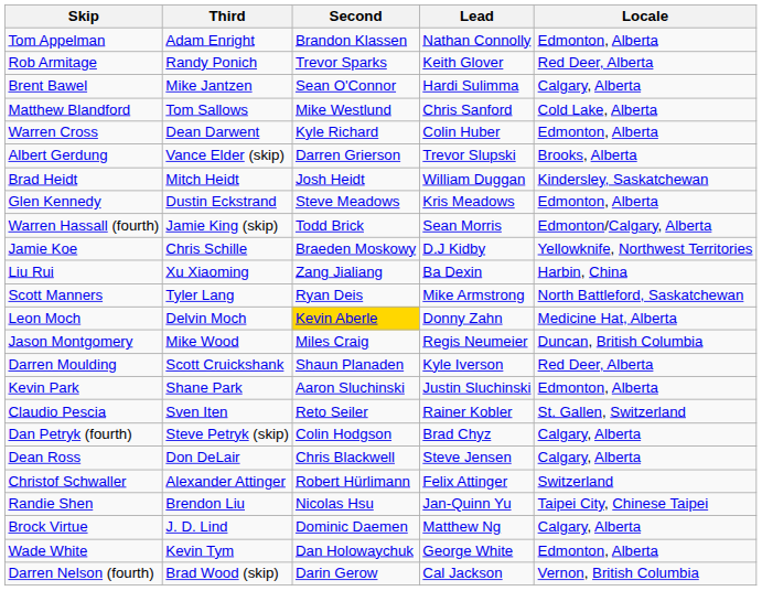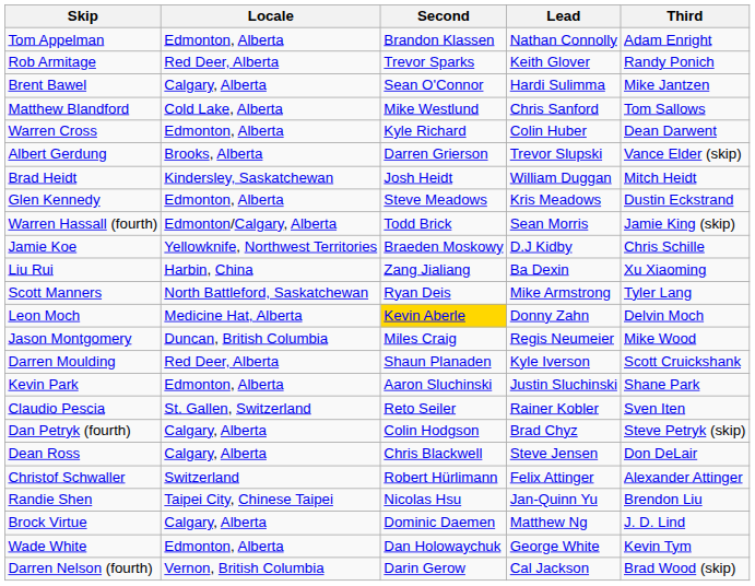columns swapped: Third <-> Locale
